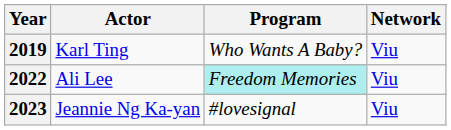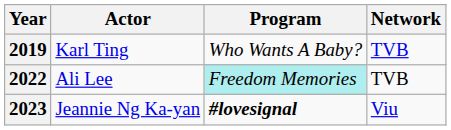2019 | Network: Viu -> TVB
2022 | Network: Viu -> TVB
2023 | Program: normal -> bold
